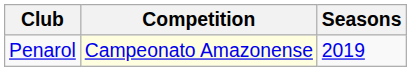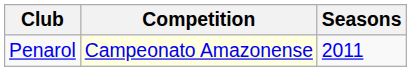Penarol | Seasons: 2019 -> 2011
